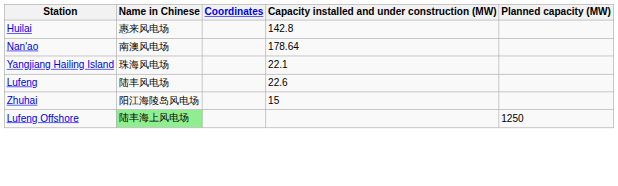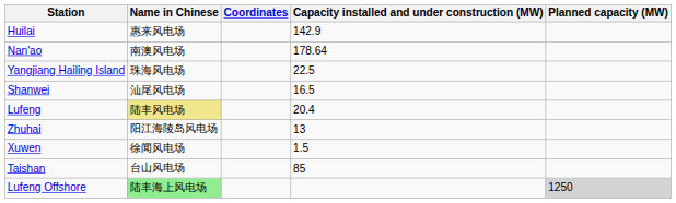Huilai | Capacity installed and under construction (MW): 142.8 -> 142.9
Yangjiang Hailing Island | Capacity installed and under construction (MW): 22.1 -> 22.5
+ row: Shanwei | 汕尾风电场 | 16.5
Lufeng | Name in Chinese: no background -> khaki background
Lufeng | Capacity installed and under construction (MW): 22.6 -> 20.4
Zhuhai | Capacity installed and under construction (MW): 15 -> 13
+ row: Xuwen | 徐闻风电场 | 1.5
+ row: Taishan | 台山风电场 | 85
Lufeng Offshore | Planned capacity (MW): no background -> lightgrey background
